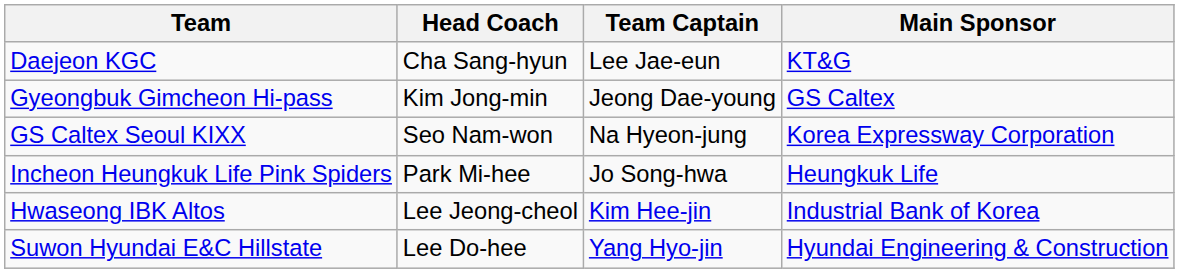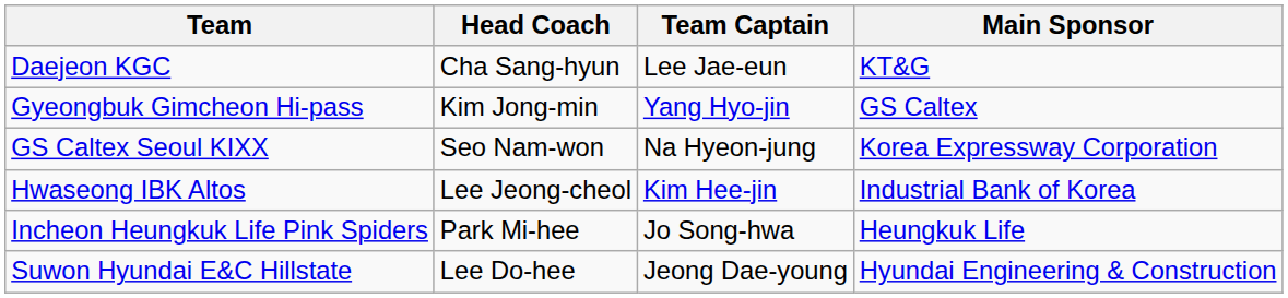Gyeongbuk Gimcheon Hi-pass | Team Captain: Jeong Dae-young -> Yang Hyo-jin
rows swapped: Hwaseong IBK Altos <-> Incheon Heungkuk Life Pink Spiders
Suwon Hyundai E&C Hillstate | Team Captain: Yang Hyo-jin -> Jeong Dae-young
